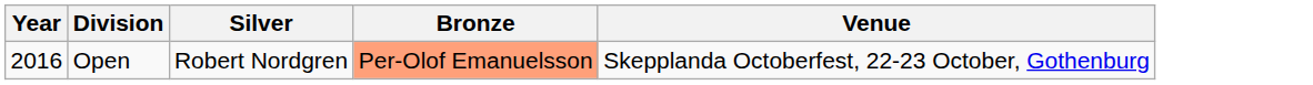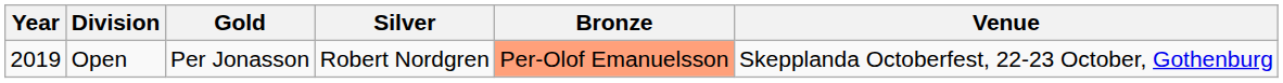+ column: Gold | Per Jonasson
Open | Year: 2016 -> 2019
